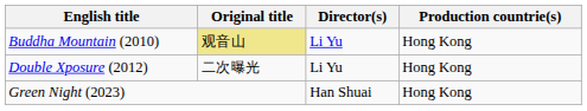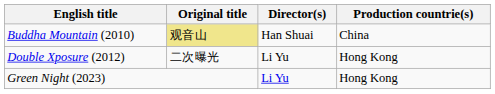Buddha Mountain (2010) | Director(s): Li Yu -> Han Shuai
Buddha Mountain (2010) | Production countrie(s): Hong Kong -> China
Green Night (2023) | Director(s): Han Shuai -> Li Yu
